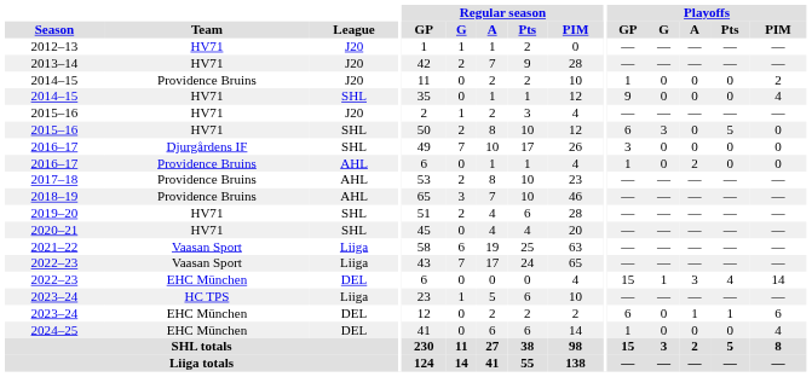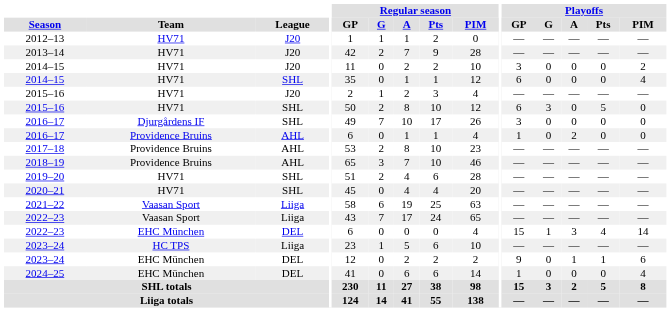2014–15 / J20 | Team: Providence Bruins -> HV71
2014–15 / J20 | Playoffs / GP: 1 -> 3
2014–15 / SHL | Playoffs / GP: 9 -> 6
2023–24 / DEL | Playoffs / GP: 6 -> 9
